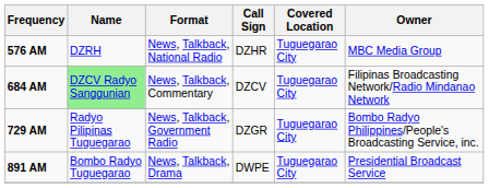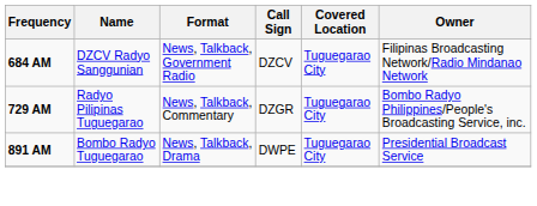- row: 576 AM | DZRH | News, Talkback, National Radio | DZHR | Tuguegarao City | MBC Media Group
684 AM | Name: lightgreen background -> no background
684 AM | Format: News, Talkback, Commentary -> News, Talkback, Government Radio
729 AM | Format: News, Talkback, Government Radio -> News, Talkback, Commentary
